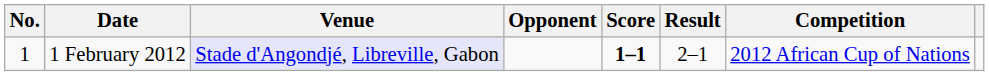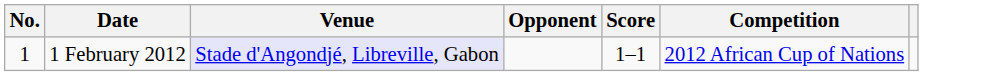- column: Result | 2–1
1 February 2012 | Score: bold -> normal
